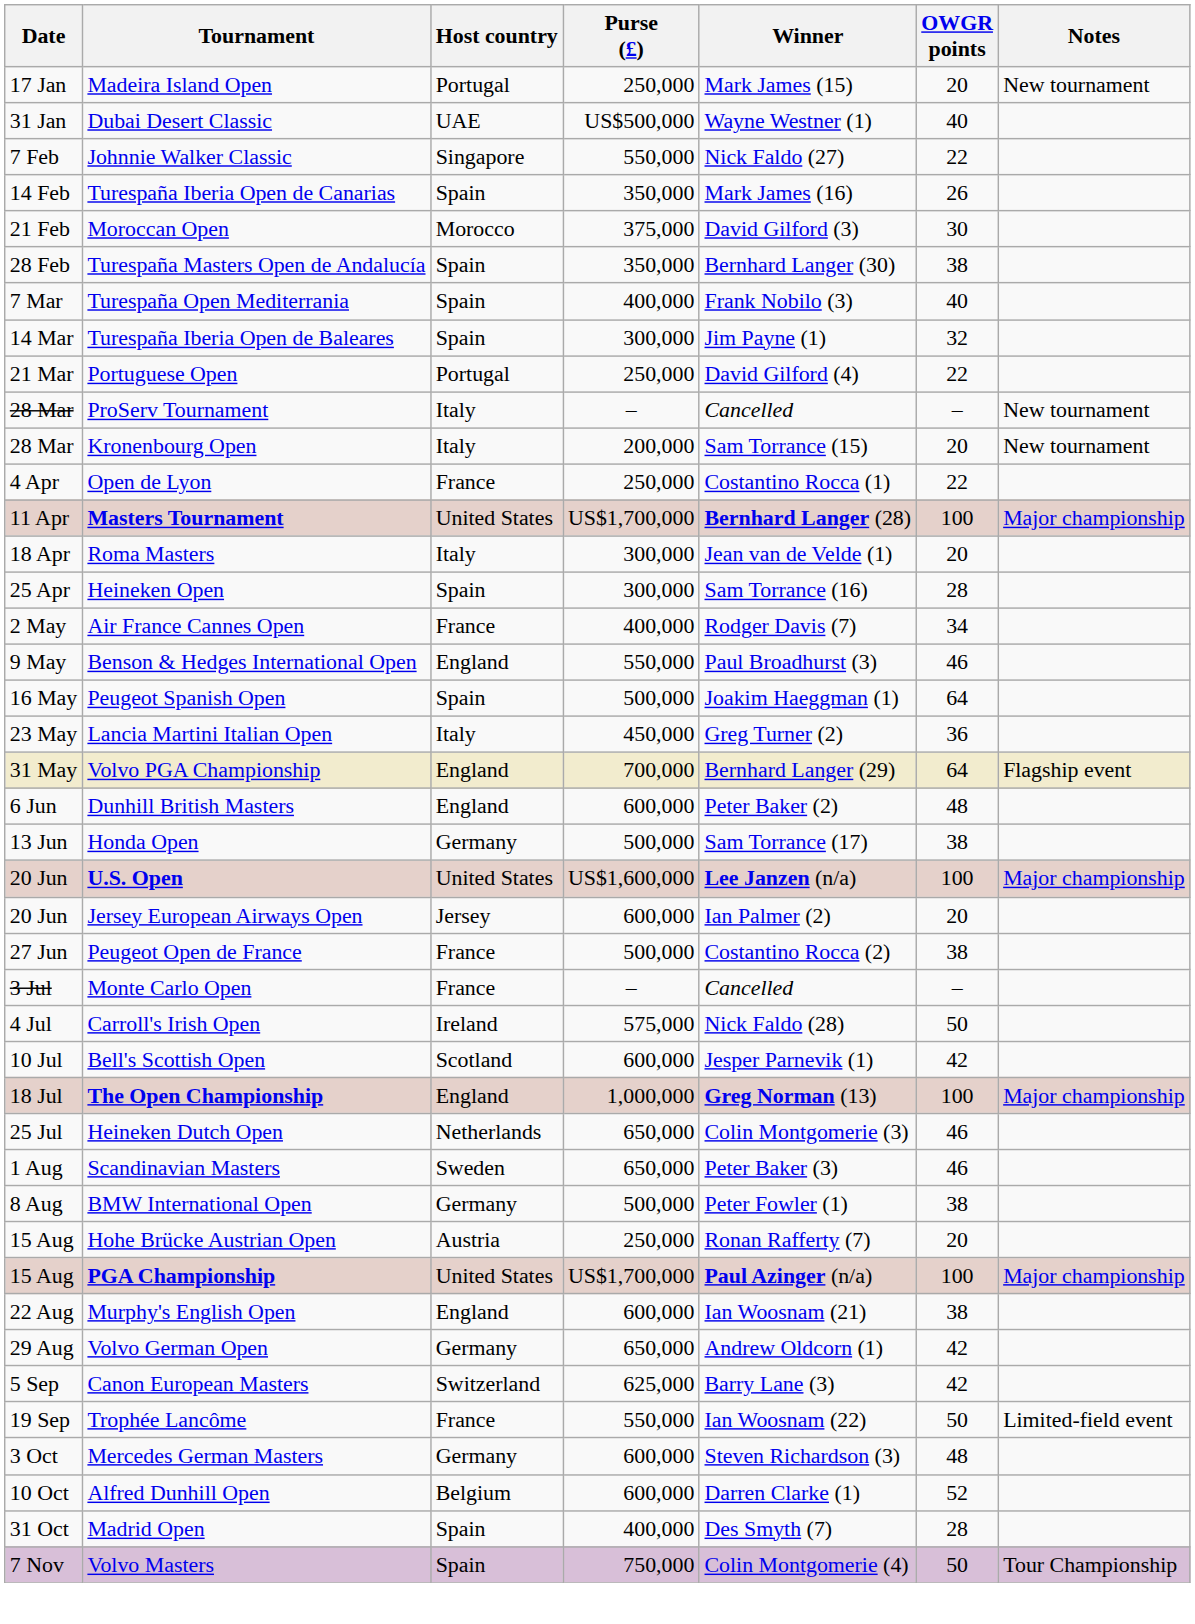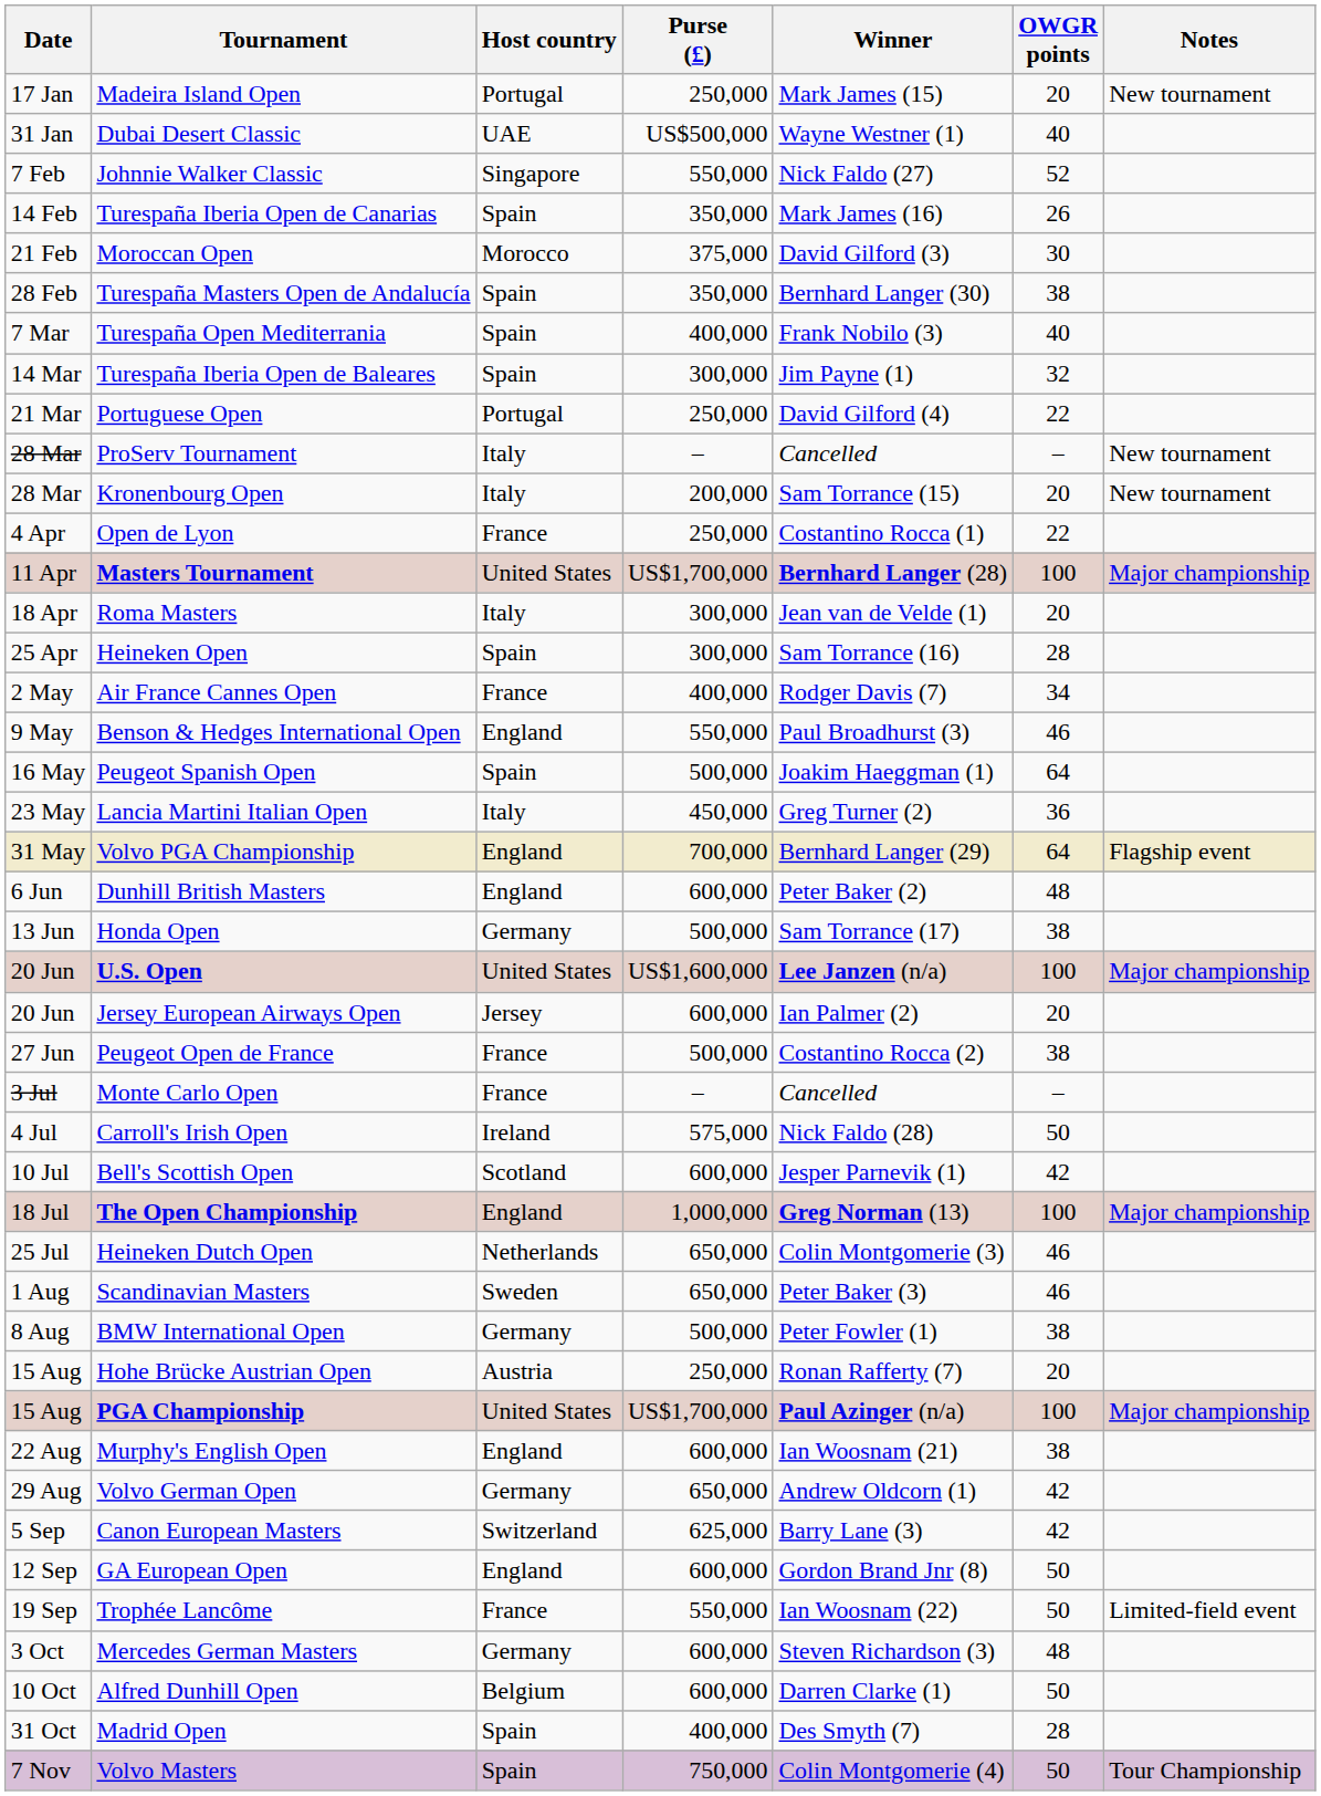Johnnie Walker Classic | OWGR points: 22 -> 52
+ row: 12 Sep | GA European Open | England | 600,000 | Gordon Brand Jnr (8) | 50
Alfred Dunhill Open | OWGR points: 52 -> 50
